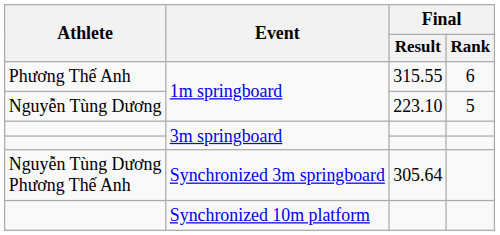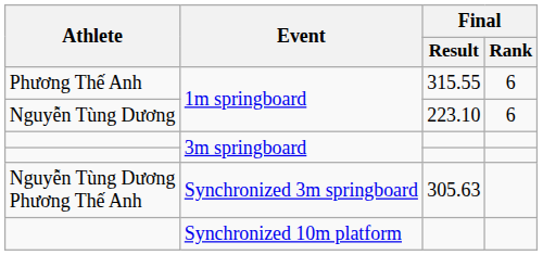Nguyễn Tùng Dương | Final / Rank: 5 -> 6
Nguyễn Tùng Dương Phương Thế Anh | Final / Result: 305.64 -> 305.63
